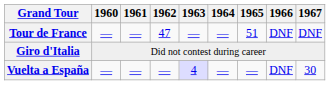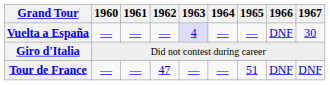rows swapped: Vuelta a España <-> Tour de France
